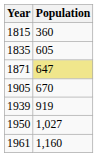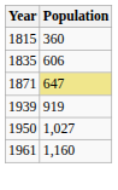1835 | Population: 605 -> 606
- row: 1905 | 670
